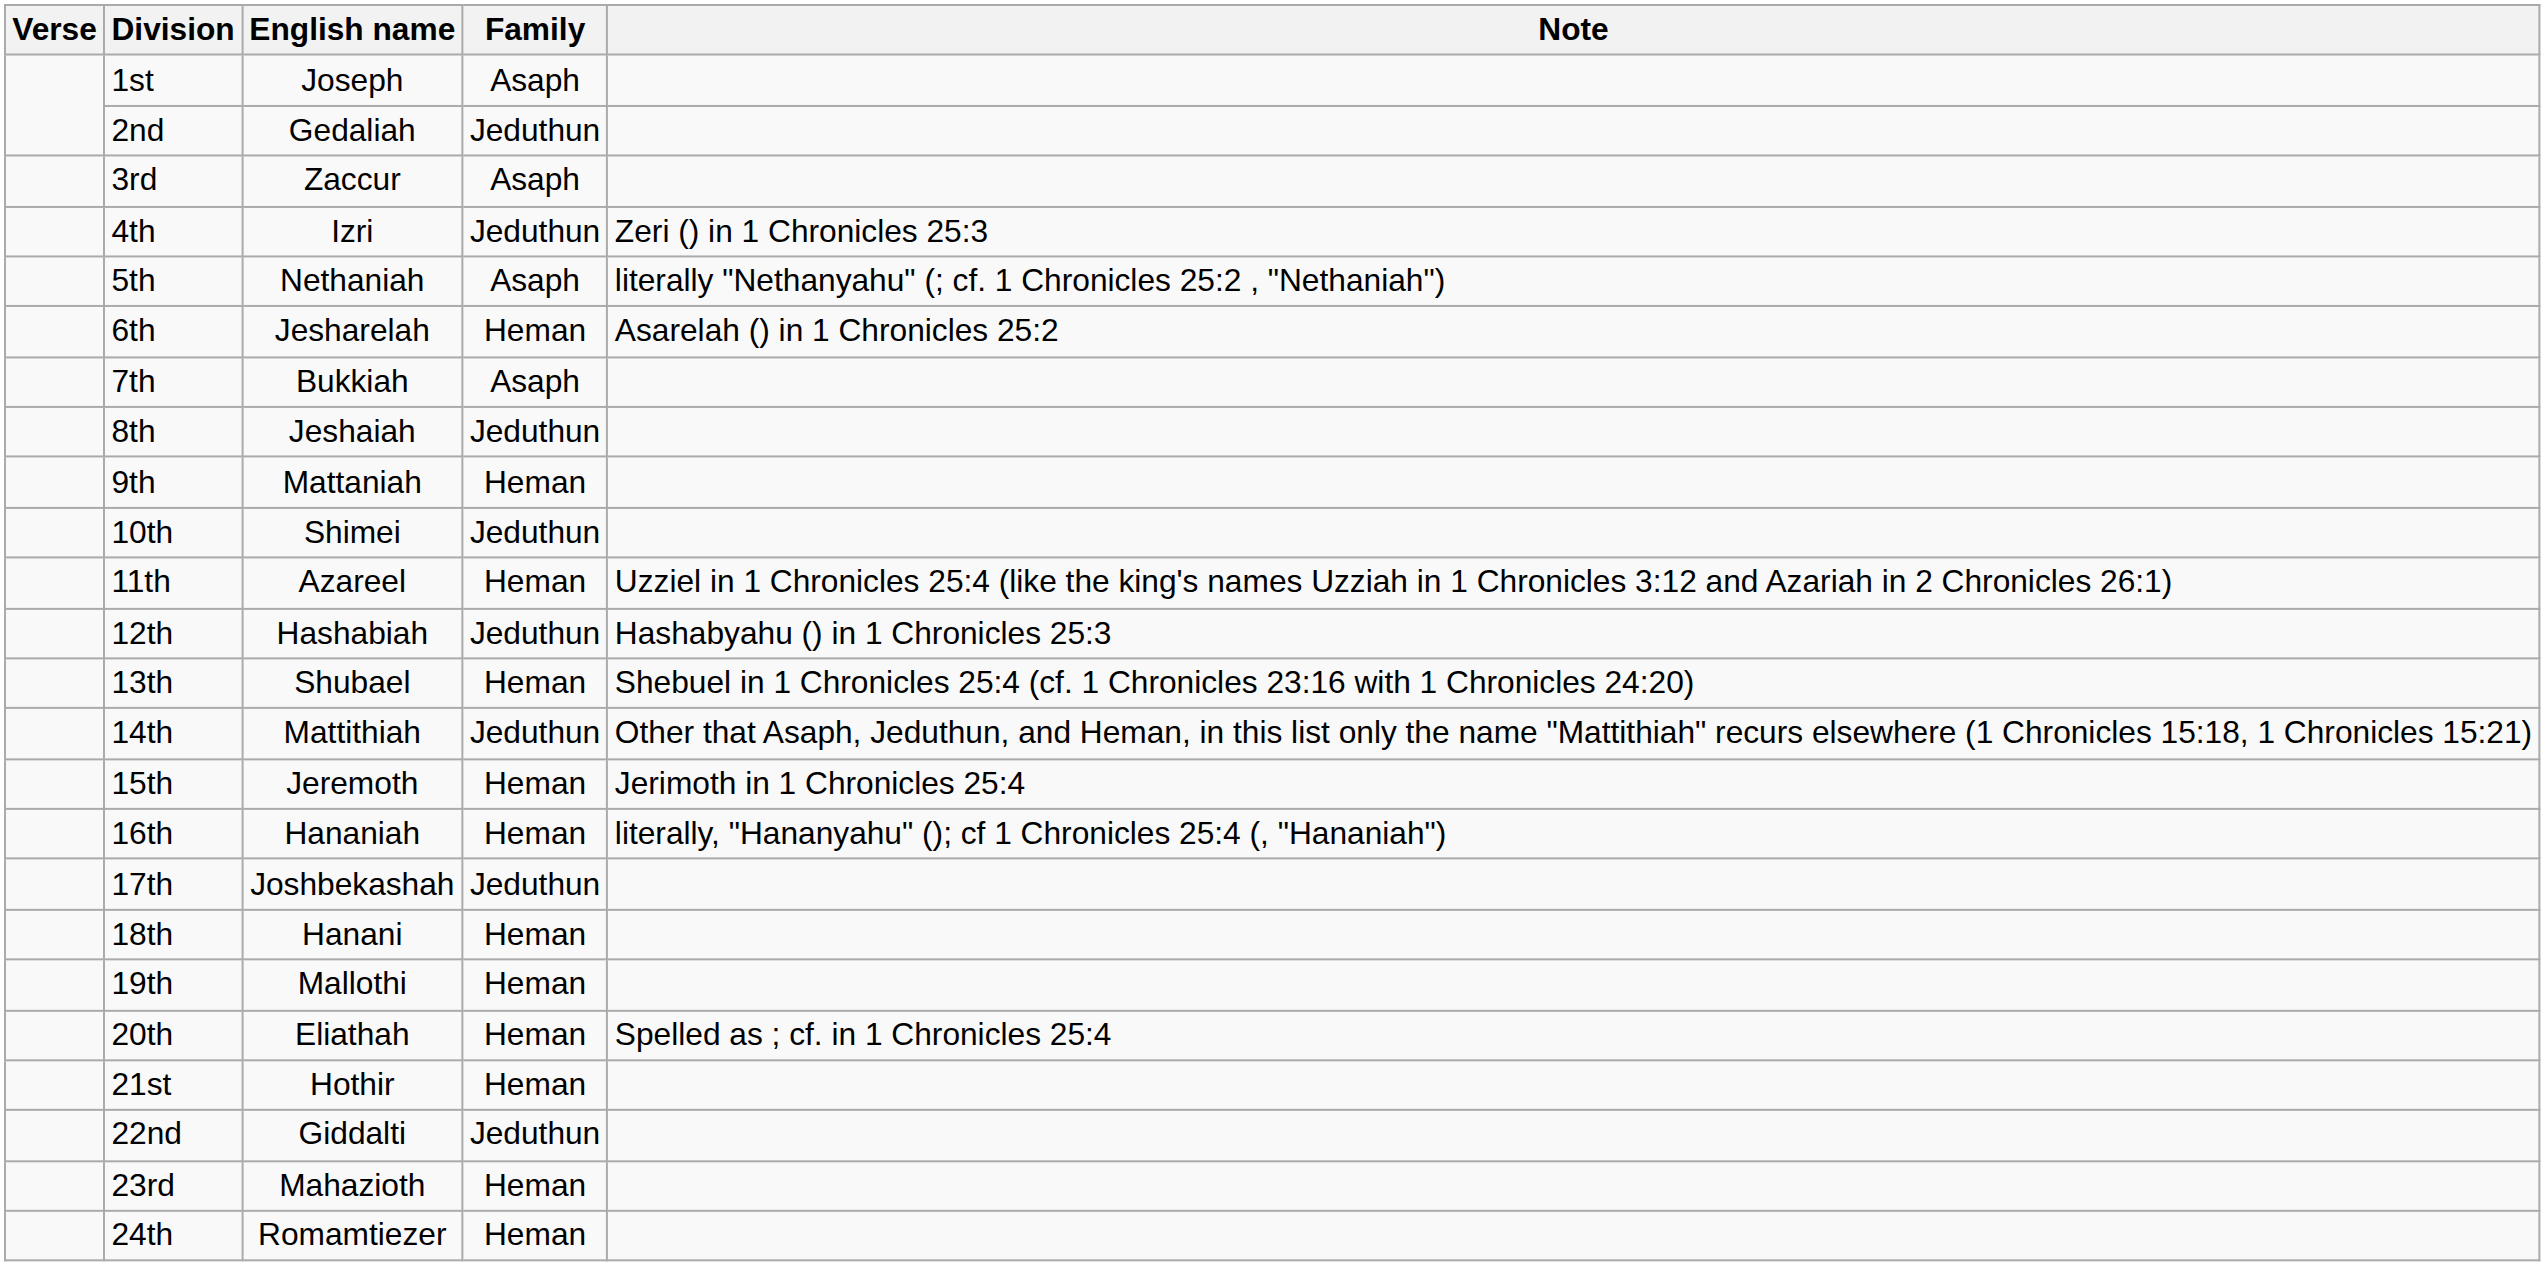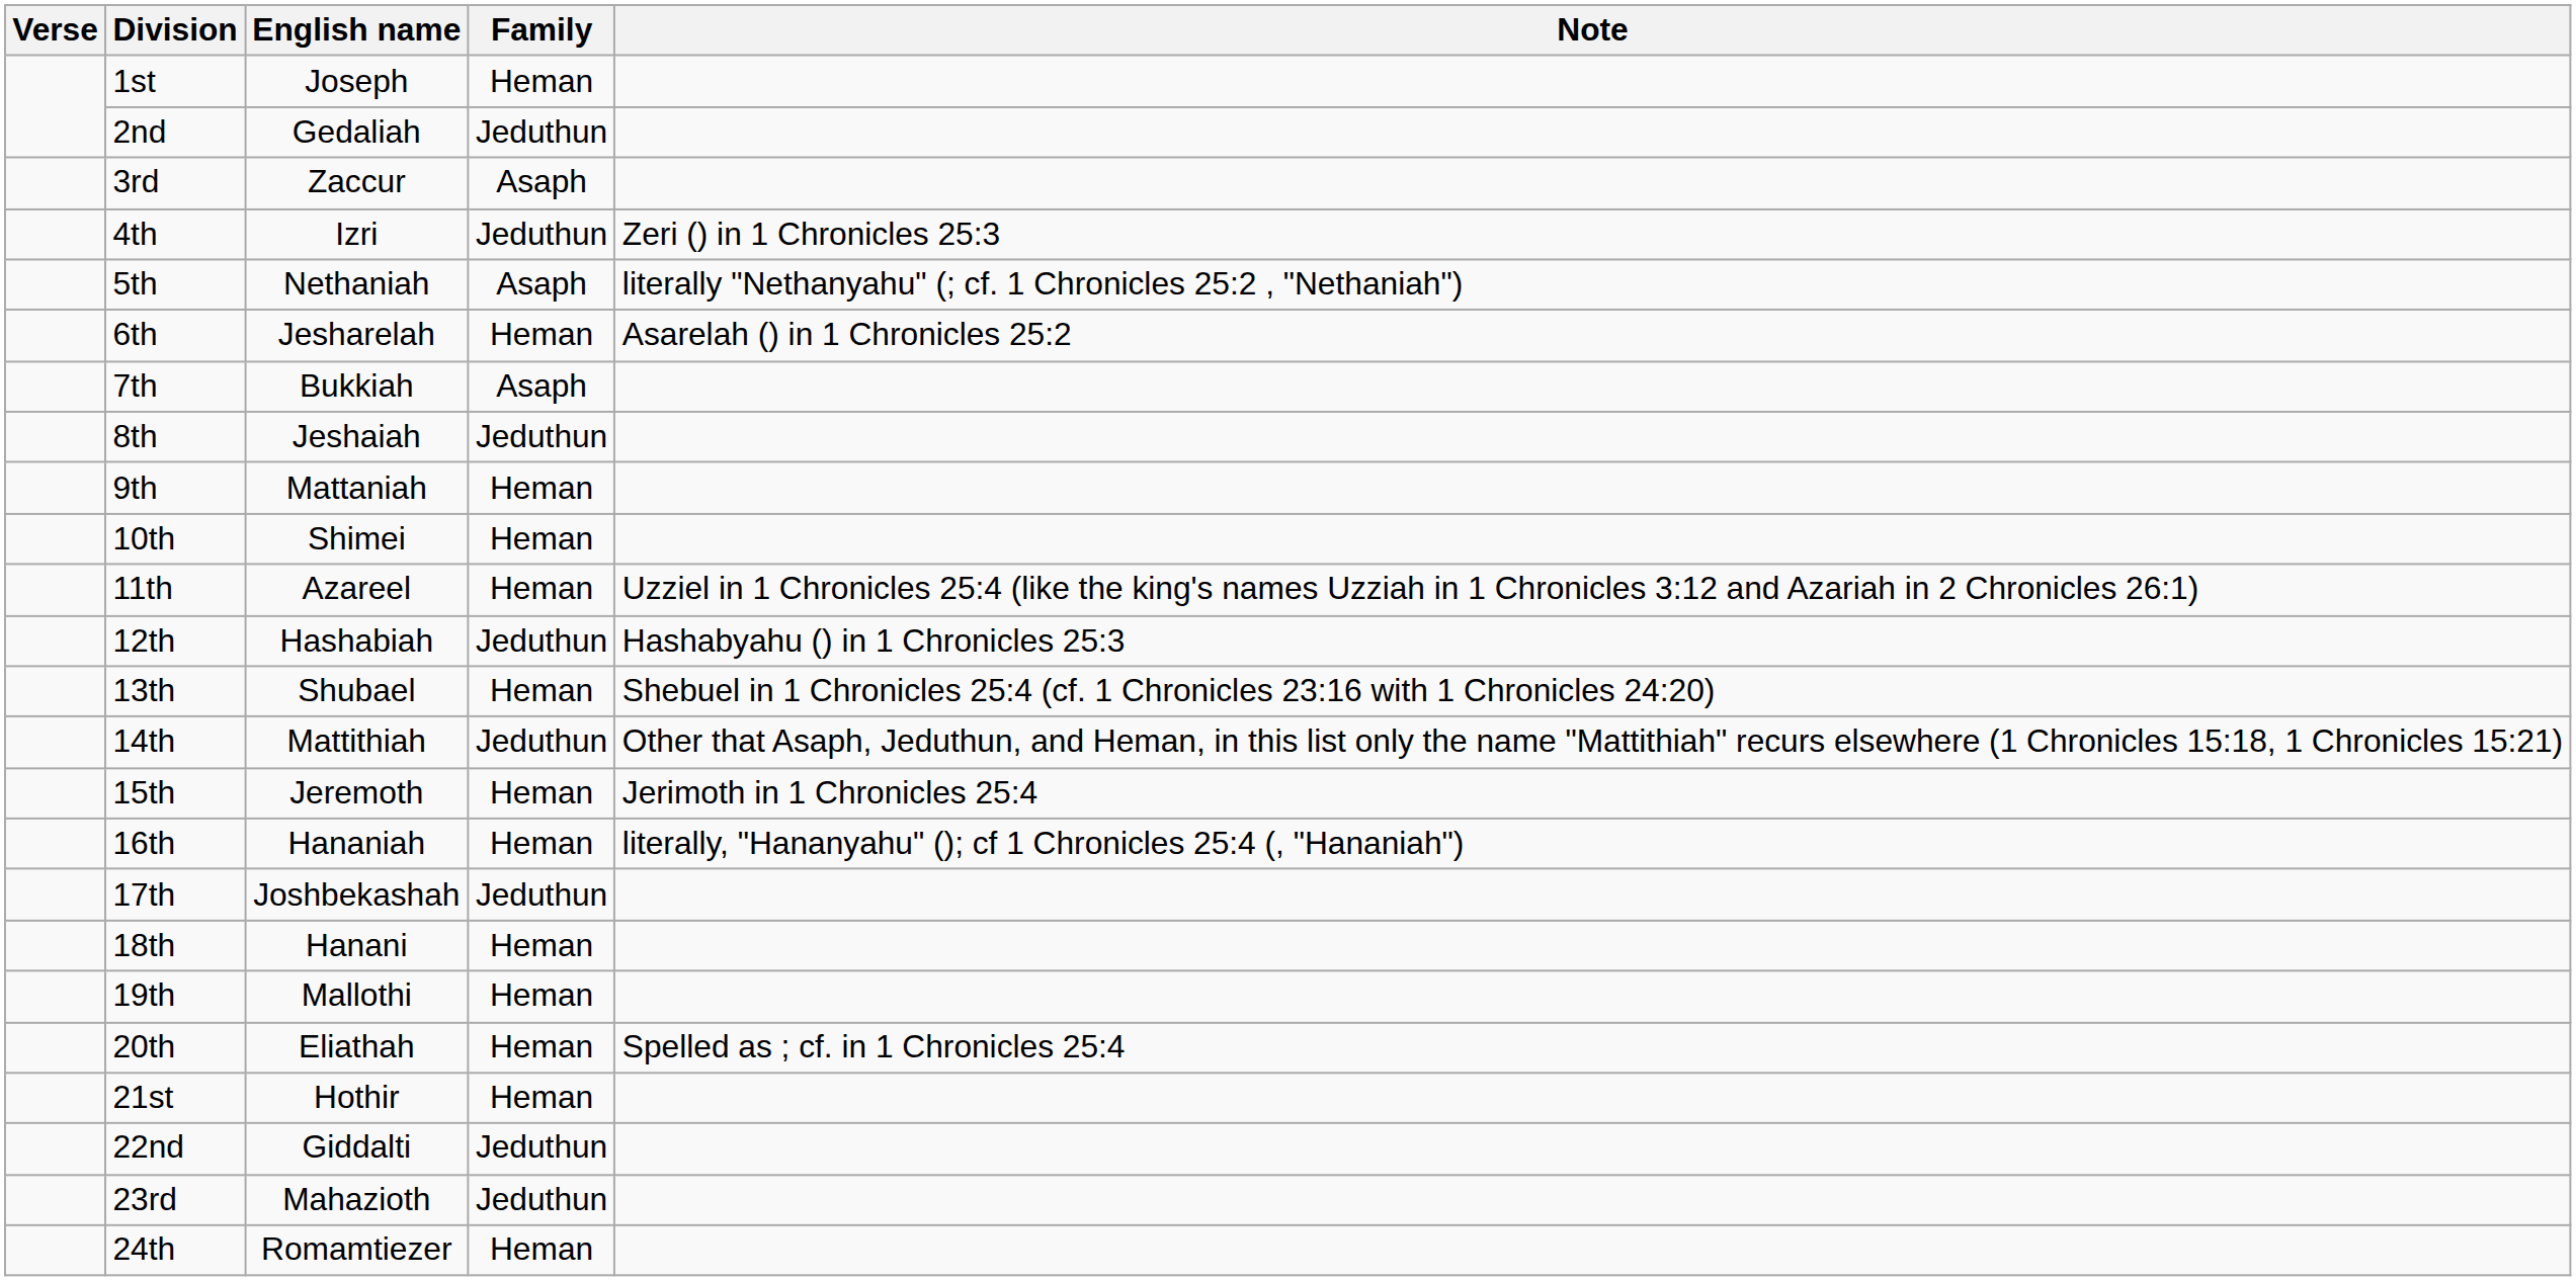1st | Family: Asaph -> Heman
10th | Family: Jeduthun -> Heman
23rd | Family: Heman -> Jeduthun
